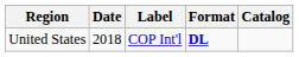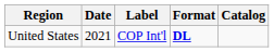United States | Date: 2018 -> 2021
